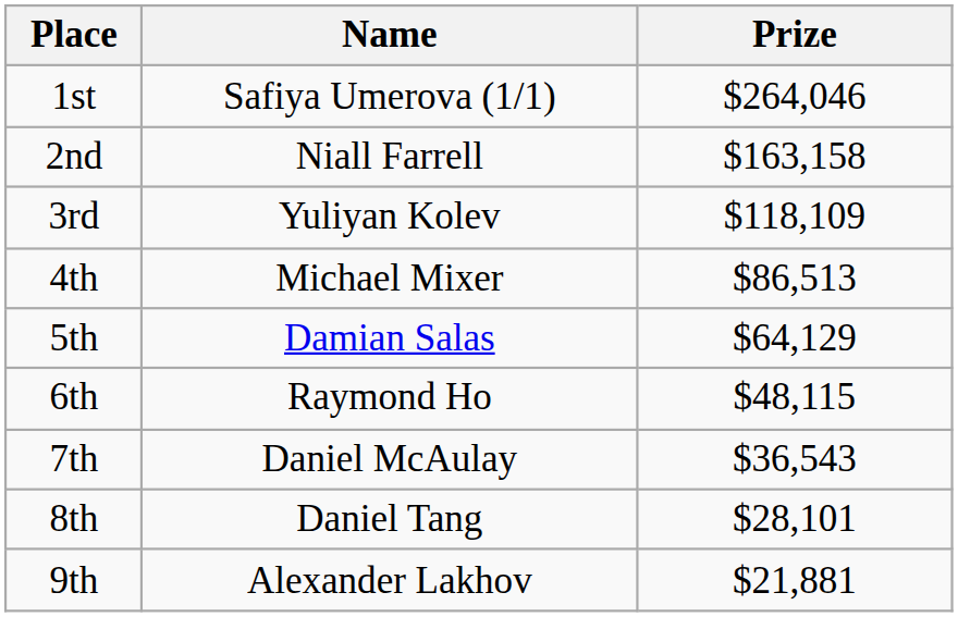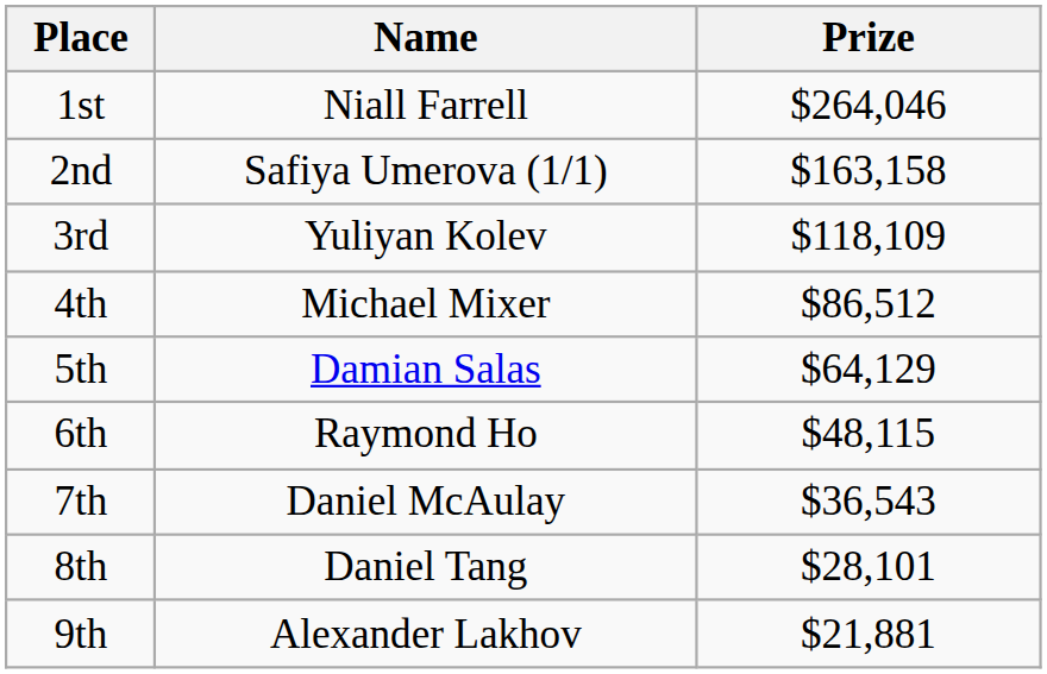1st | Name: Safiya Umerova (1/1) -> Niall Farrell
2nd | Name: Niall Farrell -> Safiya Umerova (1/1)
4th | Prize: $86,513 -> $86,512
